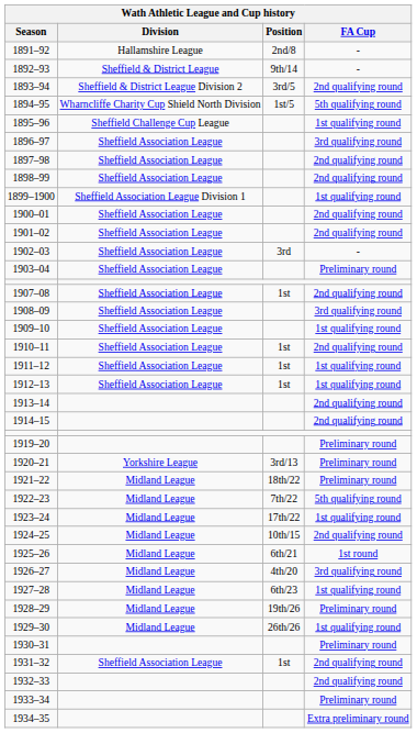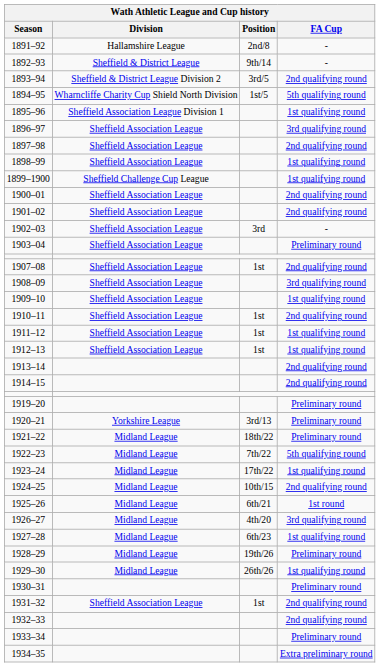1895–96 | Division: Sheffield Challenge Cup League -> Sheffield Association League Division 1
1898–99 | FA Cup: 2nd qualifying round -> 1st qualifying round
1899–1900 | Division: Sheffield Association League Division 1 -> Sheffield Challenge Cup League
